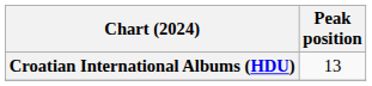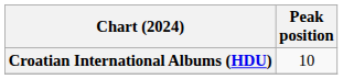Croatian International Albums (HDU) | Peak position: 13 -> 10
